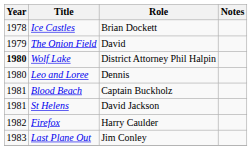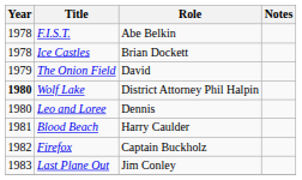+ row: 1978 | F.I.S.T. | Abe Belkin
Blood Beach | Role: Captain Buckholz -> Harry Caulder
- row: 1981 | St Helens | David Jackson
Firefox | Role: Harry Caulder -> Captain Buckholz
